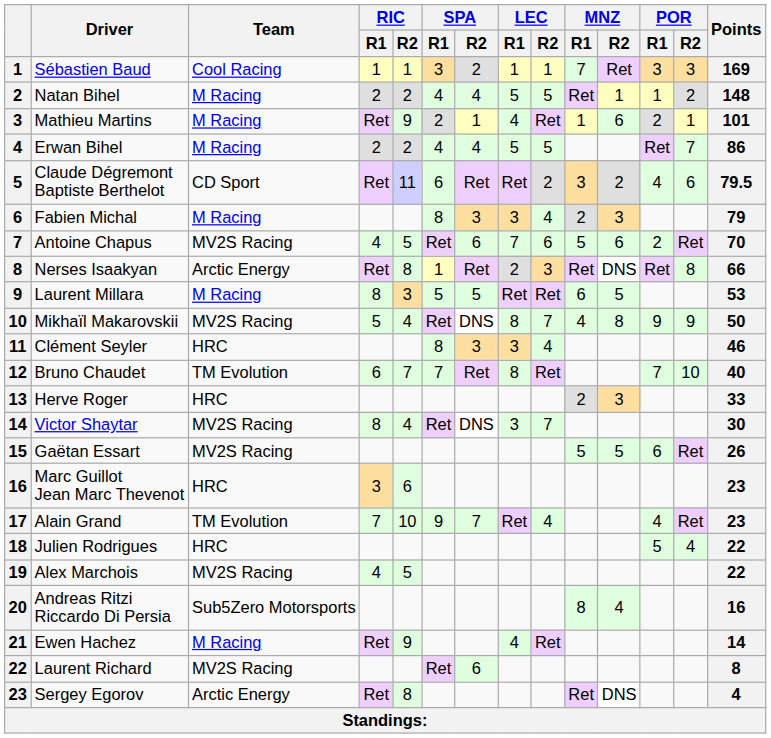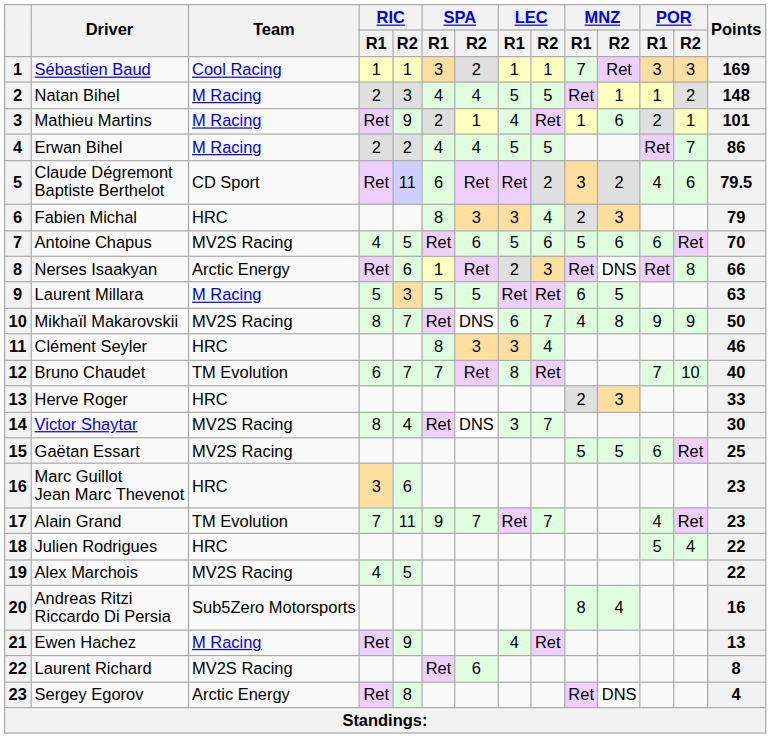Natan Bihel | RIC / R2: 2 -> 3
Fabien Michal | Team: M Racing -> HRC
Antoine Chapus | LEC / R1: 7 -> 5
Antoine Chapus | POR / R1: 2 -> 6
Nerses Isaakyan | RIC / R2: 8 -> 6
Laurent Millara | RIC / R1: 8 -> 5
Laurent Millara | Points: 53 -> 63
Mikhaïl Makarovskii | RIC / R1: 5 -> 8
Mikhaïl Makarovskii | RIC / R2: 4 -> 7
Mikhaïl Makarovskii | LEC / R1: 8 -> 6
Gaëtan Essart | Points: 26 -> 25
Alain Grand | RIC / R2: 10 -> 11
Alain Grand | LEC / R2: 4 -> 7
Ewen Hachez | Points: 14 -> 13
